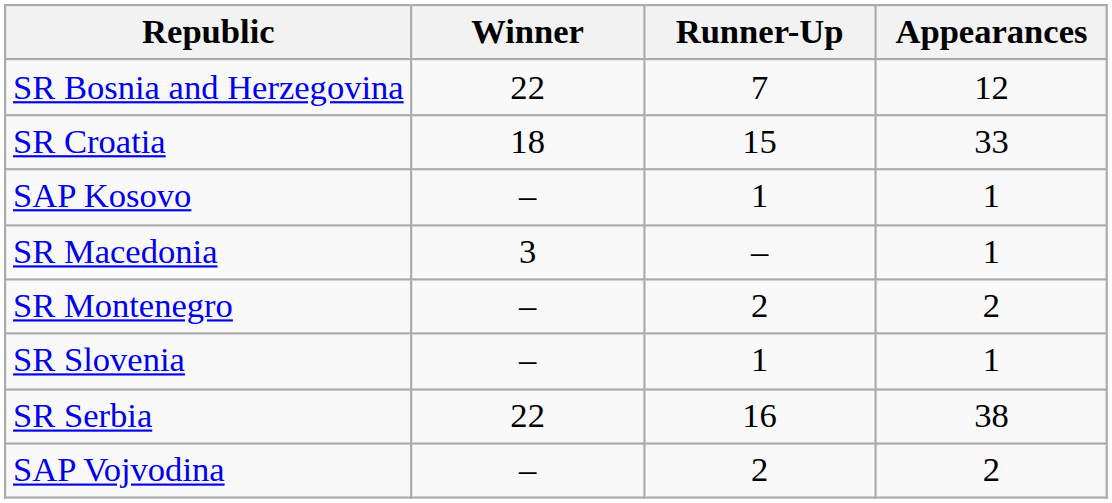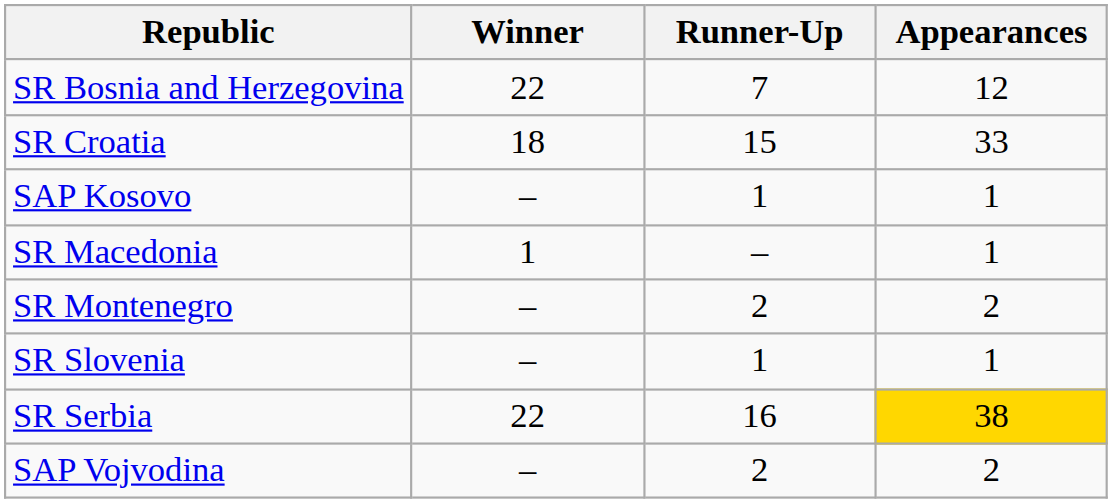SR Macedonia | Winner: 3 -> 1
SR Serbia | Appearances: no background -> gold background
